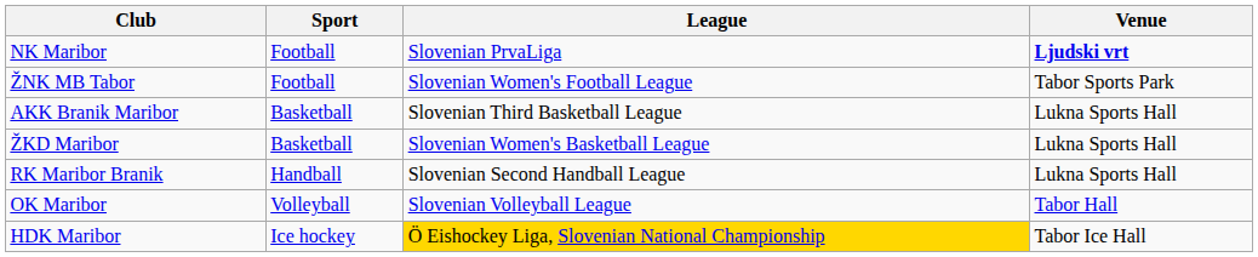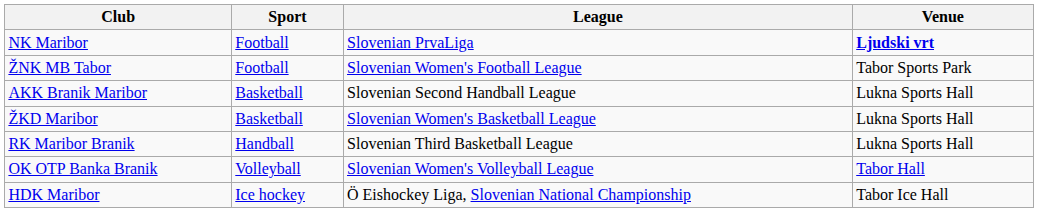AKK Branik Maribor | League: Slovenian Third Basketball League -> Slovenian Second Handball League
RK Maribor Branik | League: Slovenian Second Handball League -> Slovenian Third Basketball League
- row: OK Maribor | Volleyball | Slovenian Volleyball League | Tabor Hall
+ row: OK OTP Banka Branik | Volleyball | Slovenian Women's Volleyball League | Tabor Hall
HDK Maribor | League: gold background -> no background
